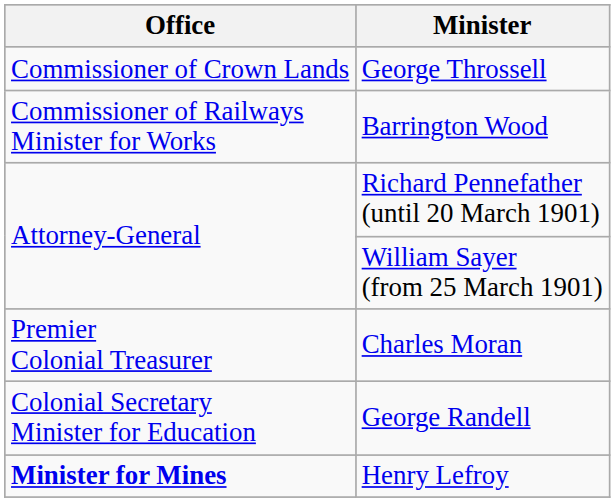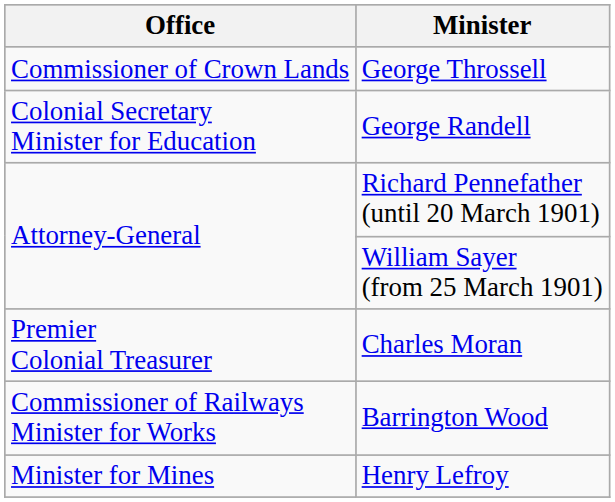rows swapped: George Randell <-> Barrington Wood
Henry Lefroy | Office: bold -> normal
